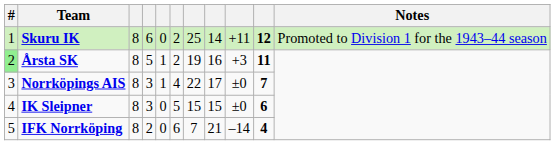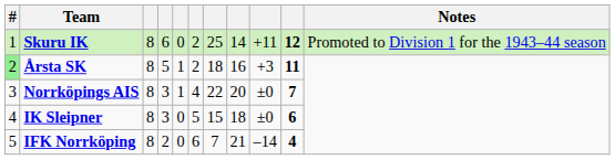Årsta SK | column 7: 19 -> 18
Norrköpings AIS | column 8: 17 -> 20
IK Sleipner | column 8: 15 -> 18
